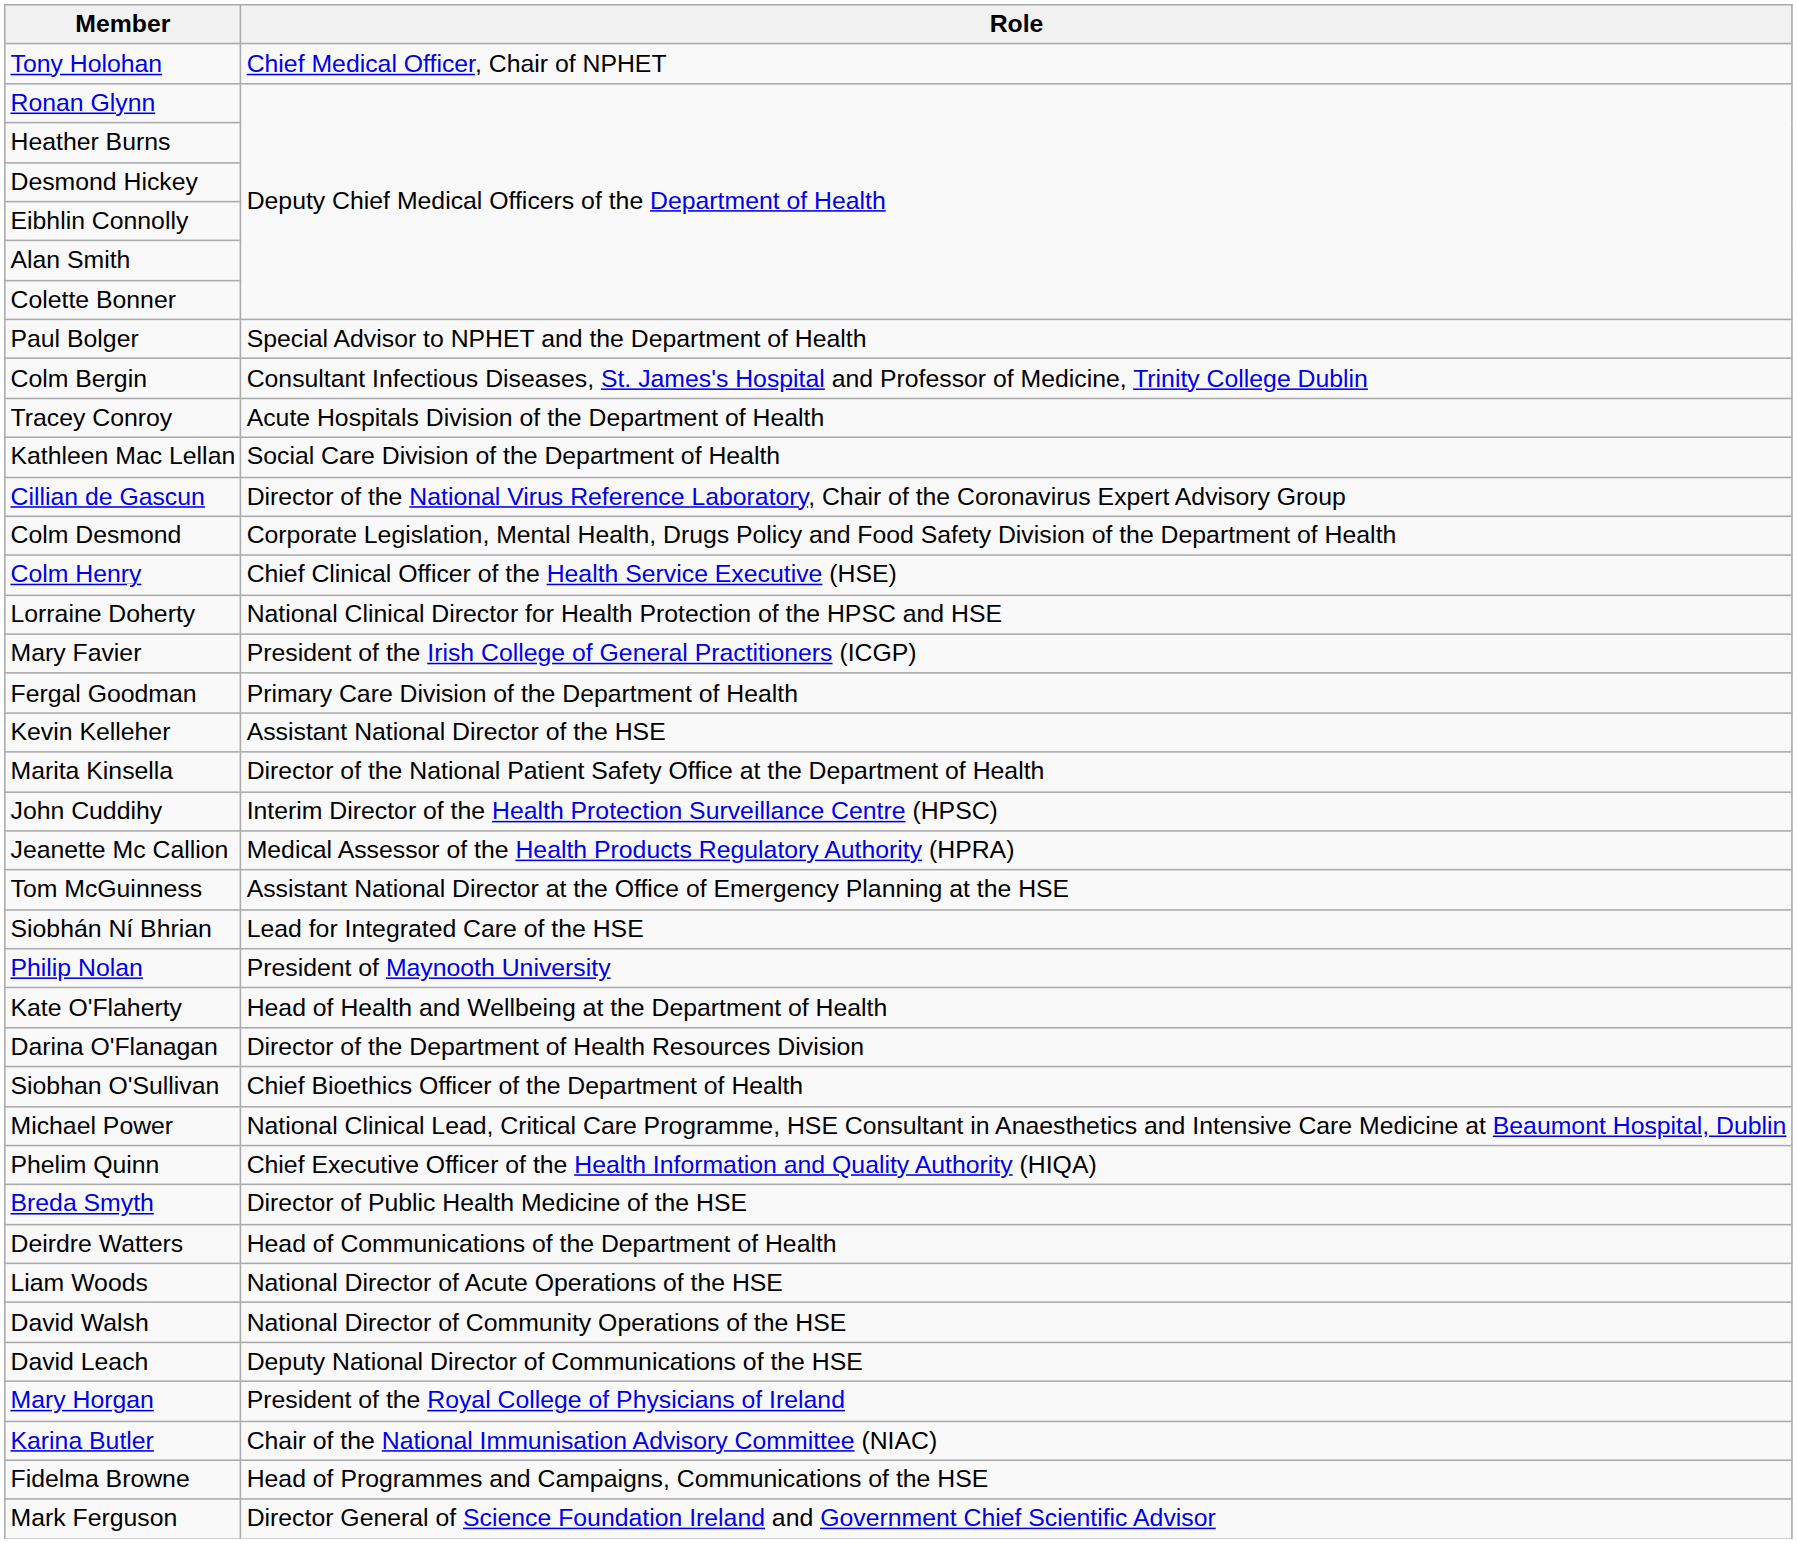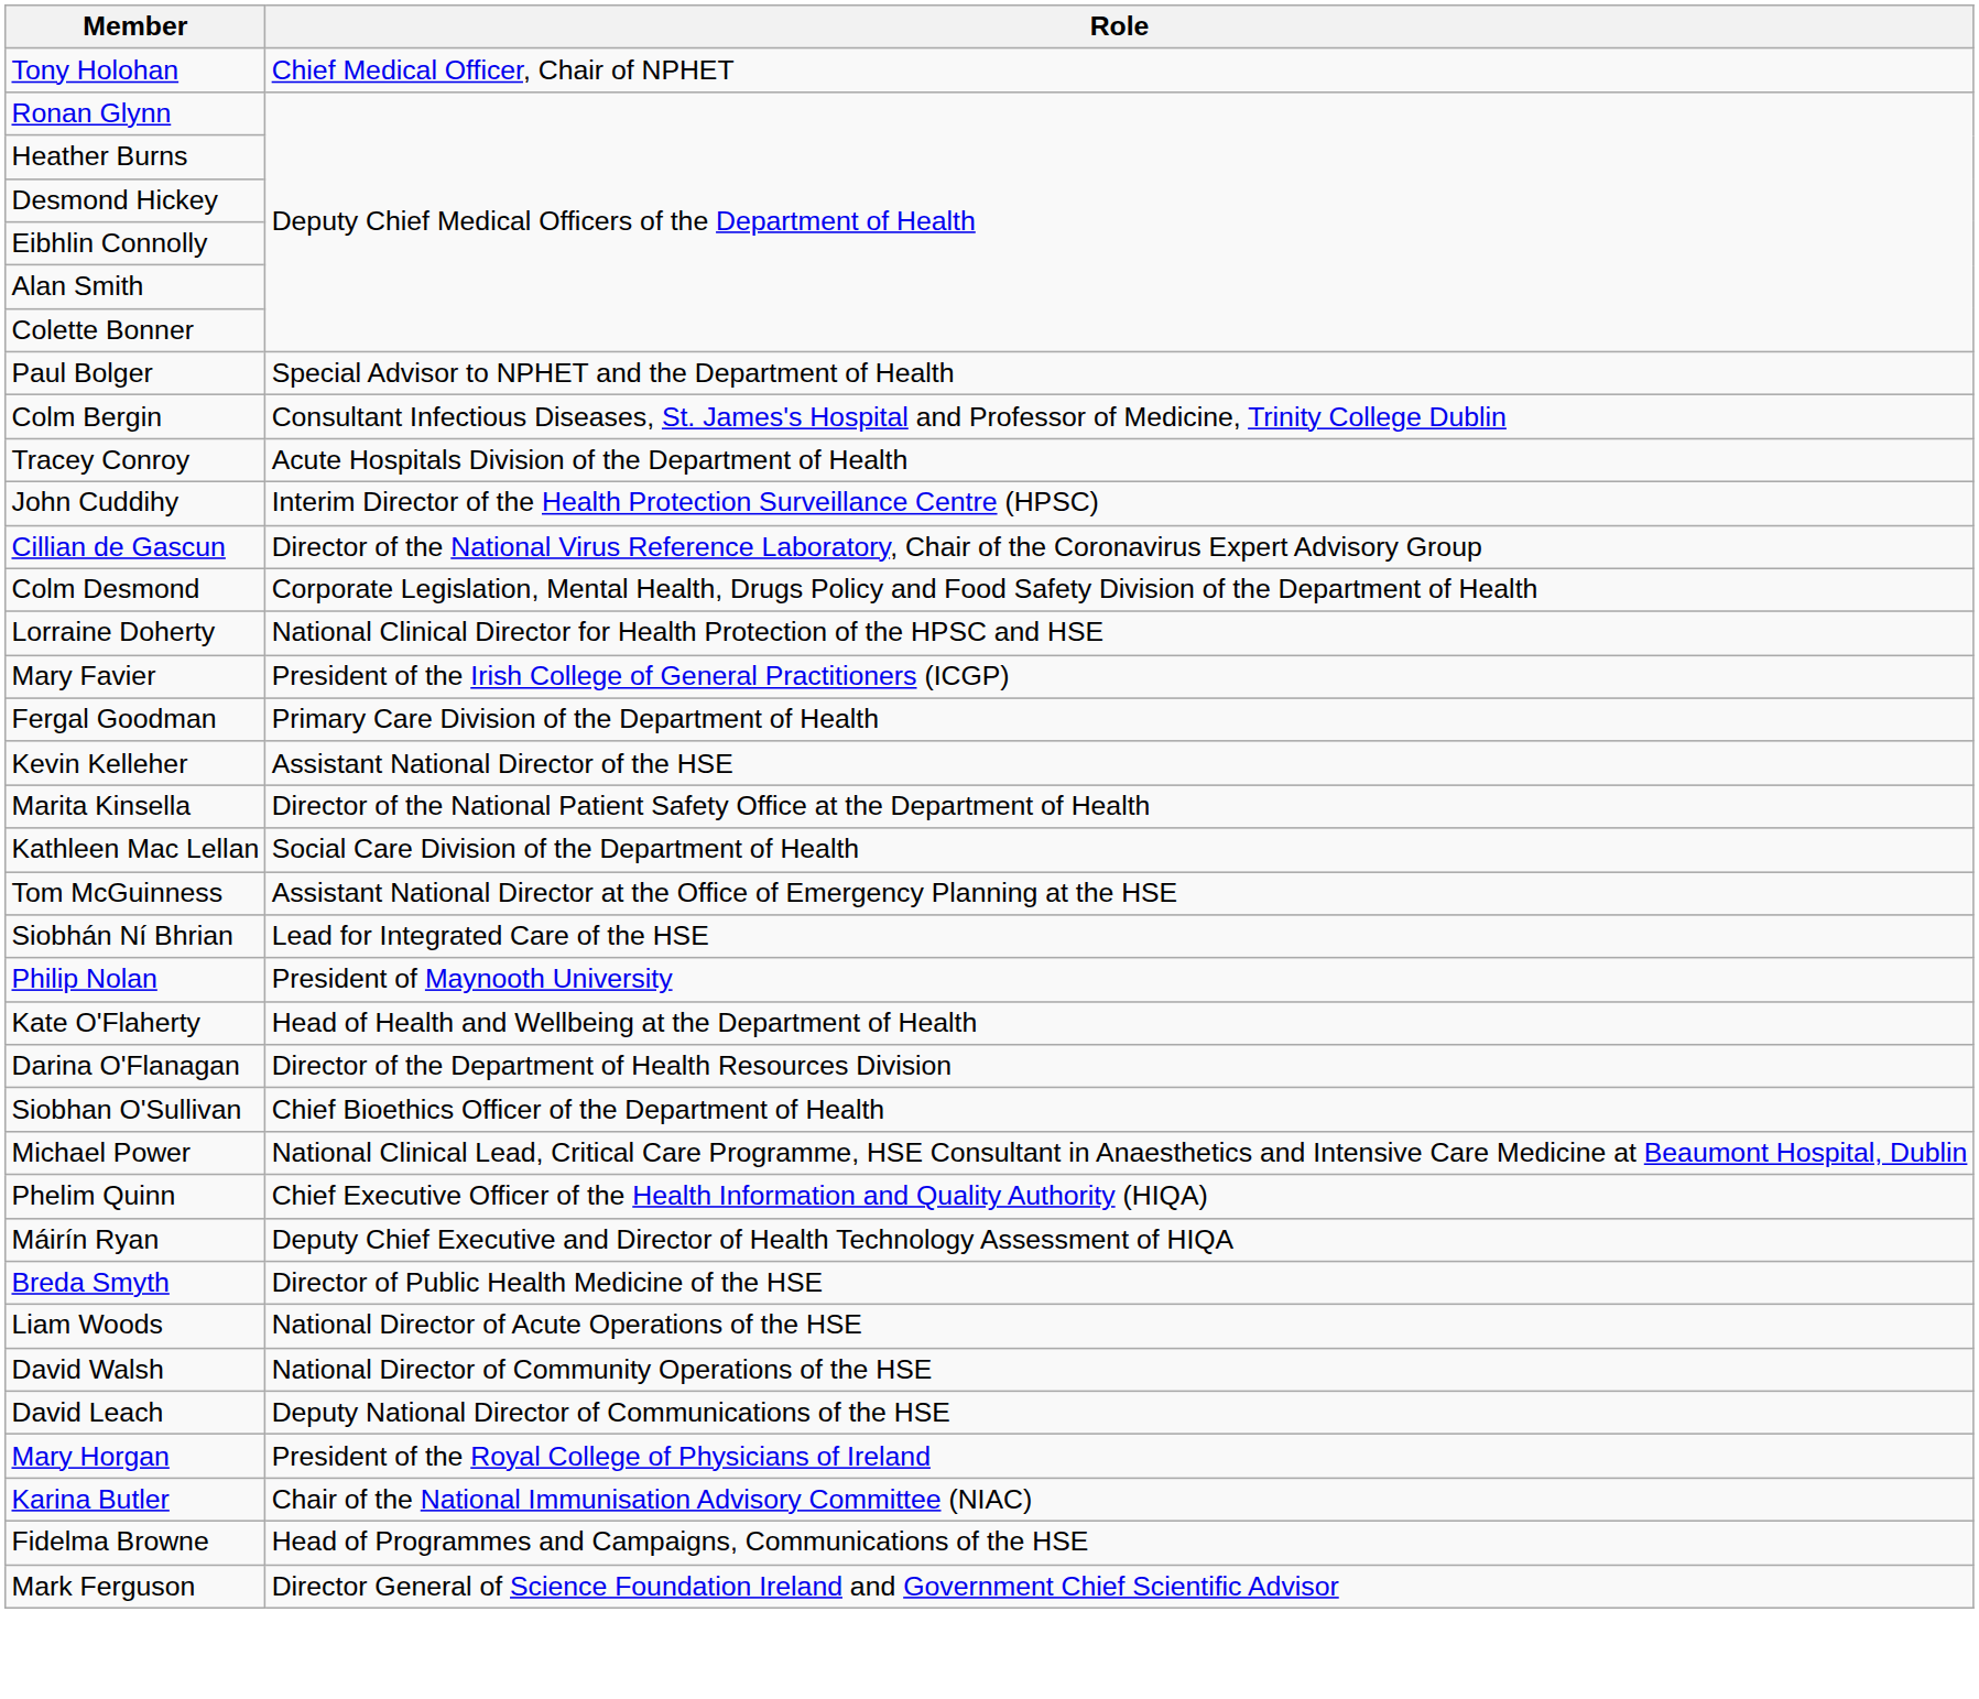rows swapped: John Cuddihy <-> Kathleen Mac Lellan
- row: Colm Henry | Chief Clinical Officer of the Health Service Executive (HSE)
- row: Jeanette Mc Callion | Medical Assessor of the Health Products Regulatory Authority (HPRA)
+ row: Máirín Ryan | Deputy Chief Executive and Director of Health Technology Assessment of HIQA
- row: Deirdre Watters | Head of Communications of the Department of Health
